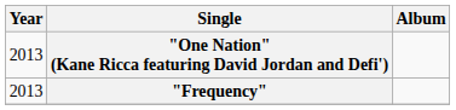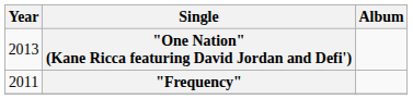"Frequency" | Year: 2013 -> 2011
